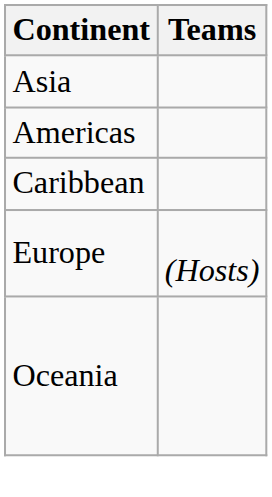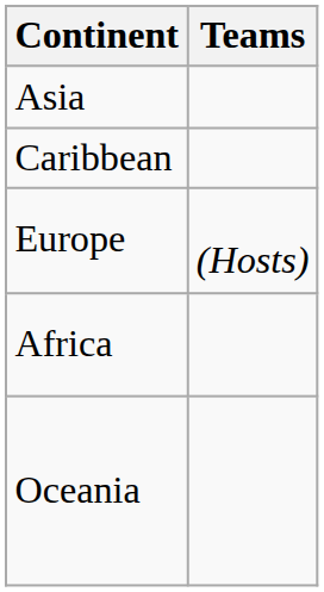- row: Americas
+ row: Africa
